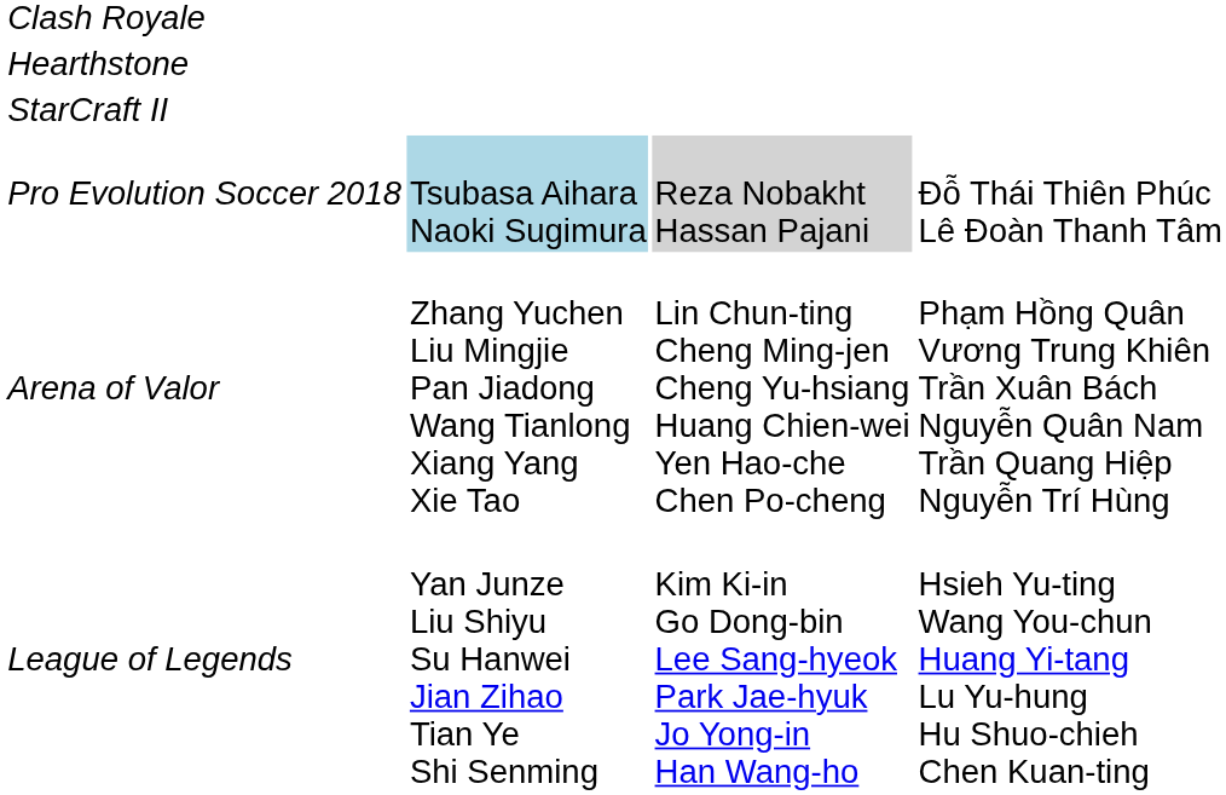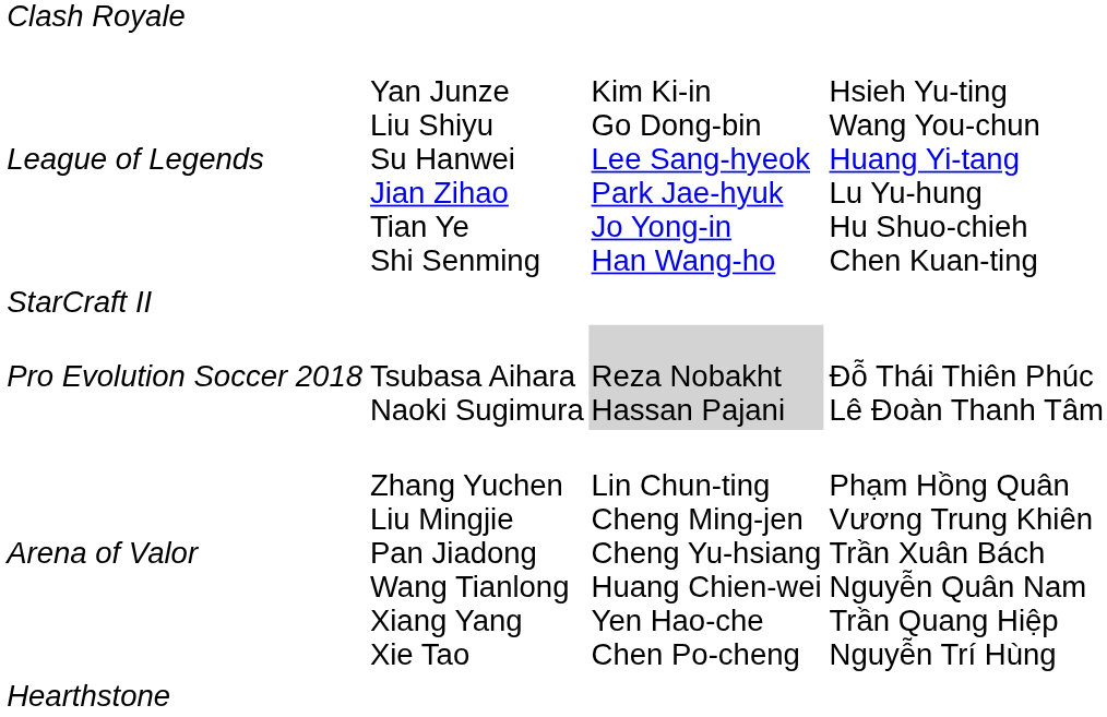rows swapped: Hearthstone <-> League of Legends
Pro Evolution Soccer 2018 | column 2: lightblue background -> no background
